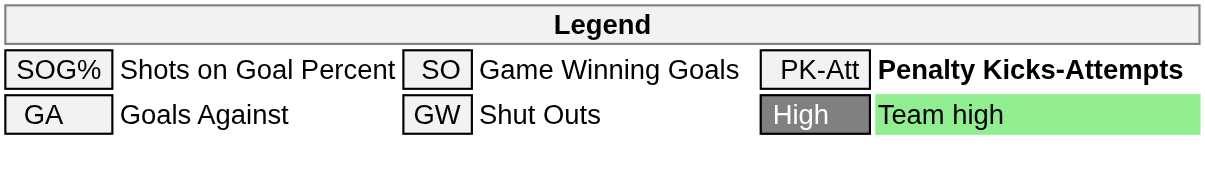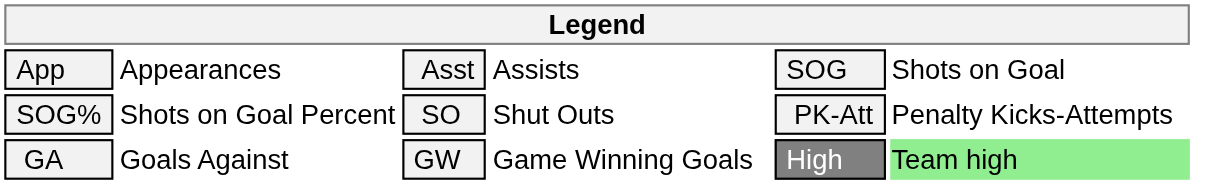+ row: App | Appearances | Asst | Assists | SOG | Shots on Goal
SOG% | column 4: Game Winning Goals -> Shut Outs
SOG% | column 6: bold -> normal
GA | column 4: Shut Outs -> Game Winning Goals
